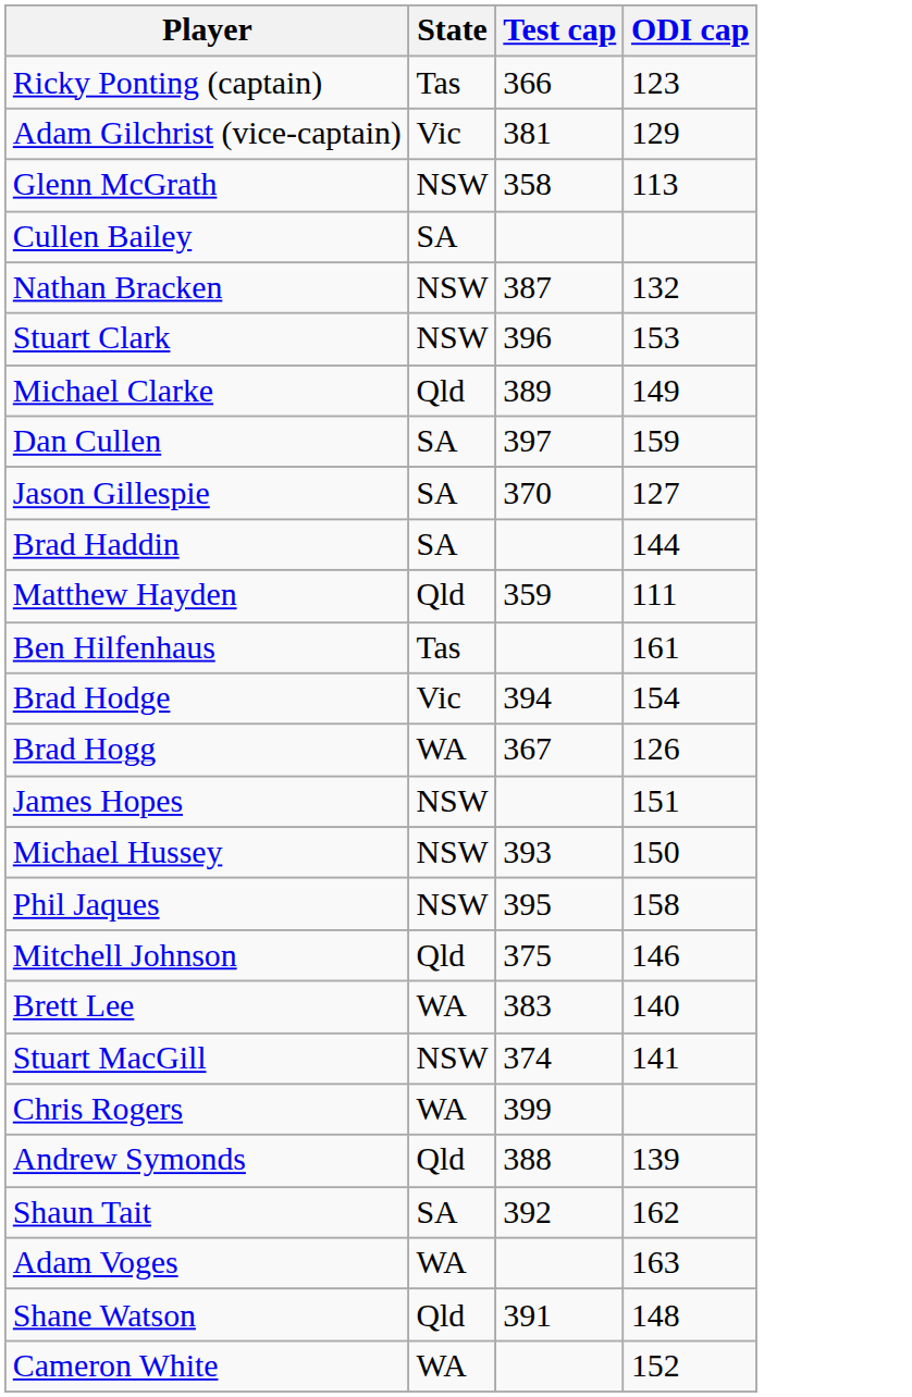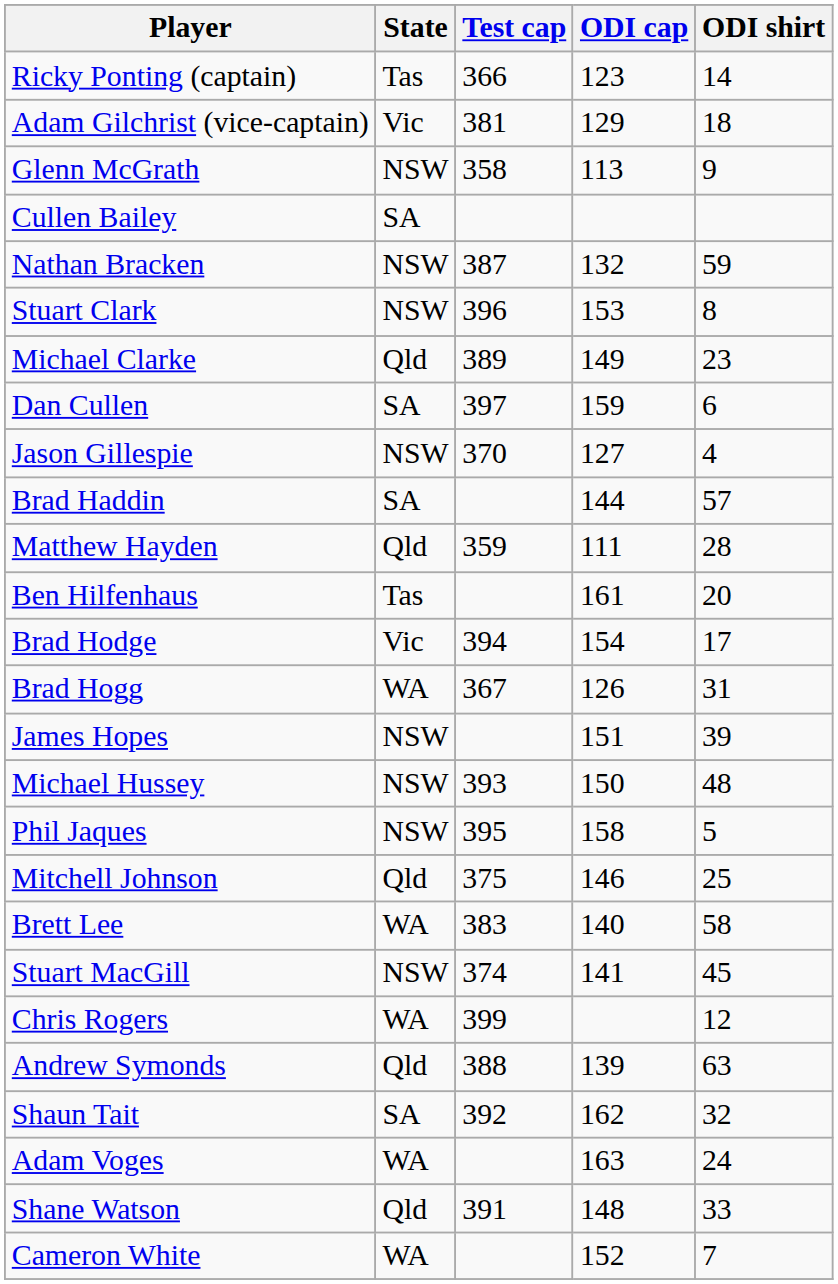+ column: ODI shirt | 14 | 18 | 9 | 59 | 8 | 23 | 6 | 4 | 57 | 28 | 20 | 17 | 31 | 39 | 48 | 5 | 25 | 58 | 45 | 12 | 63 | 32 | 24 | 33 | 7
Jason Gillespie | State: SA -> NSW
